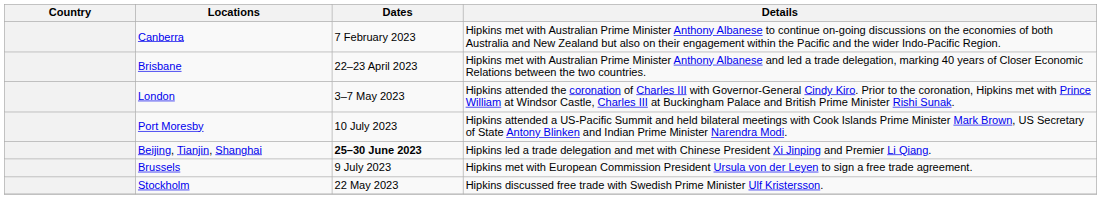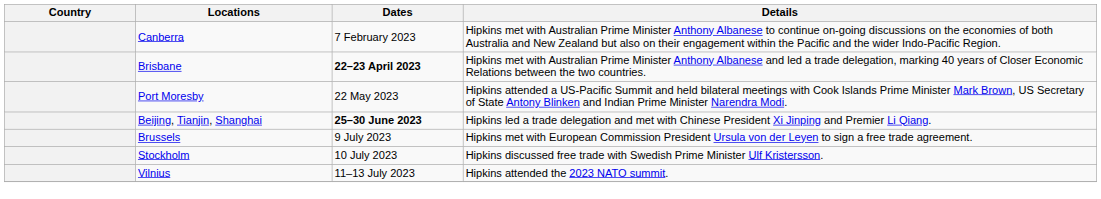Brisbane | Dates: normal -> bold
- row: London | 3–7 May 2023 | Hipkins attended the coronation of Charles III with Governor-General Cindy Kiro. Prior to the coronation, Hipkins met with Prince William at Windsor Castle, Charles III at Buckingham Palace and British Prime Minister Rishi Sunak.
Port Moresby | Dates: 10 July 2023 -> 22 May 2023
Stockholm | Dates: 22 May 2023 -> 10 July 2023
+ row: Vilnius | 11–13 July 2023 | Hipkins attended the 2023 NATO summit.
